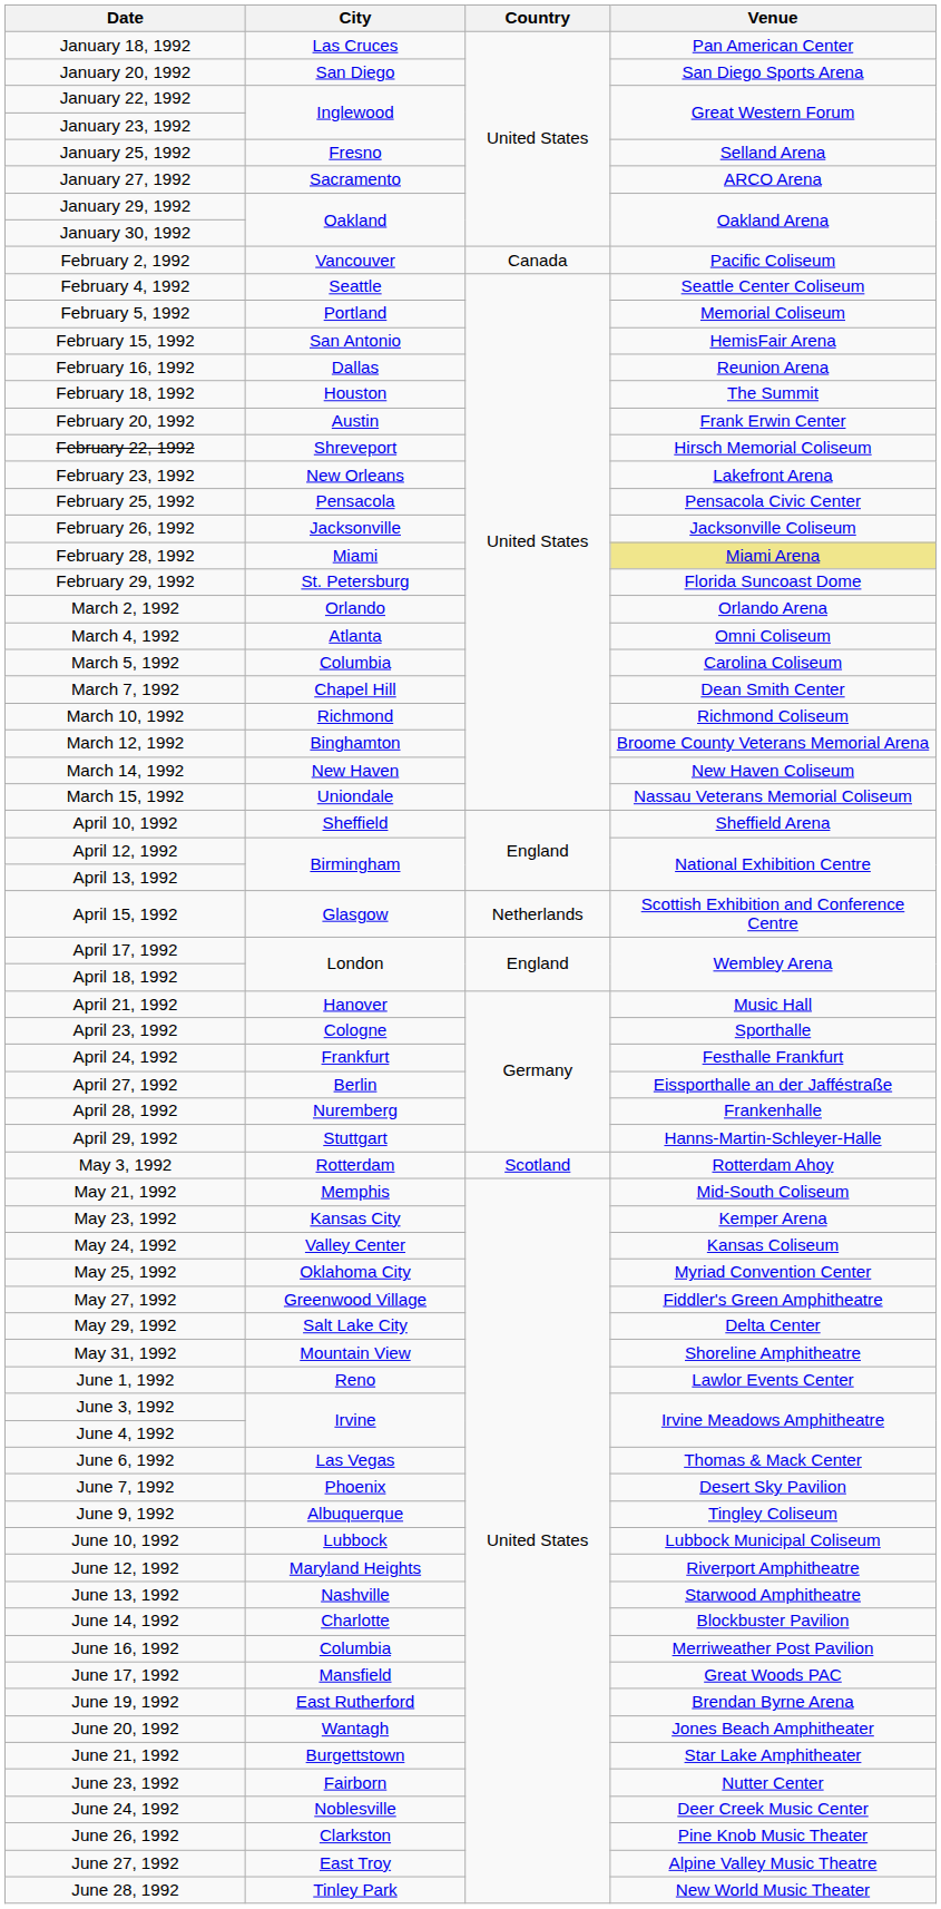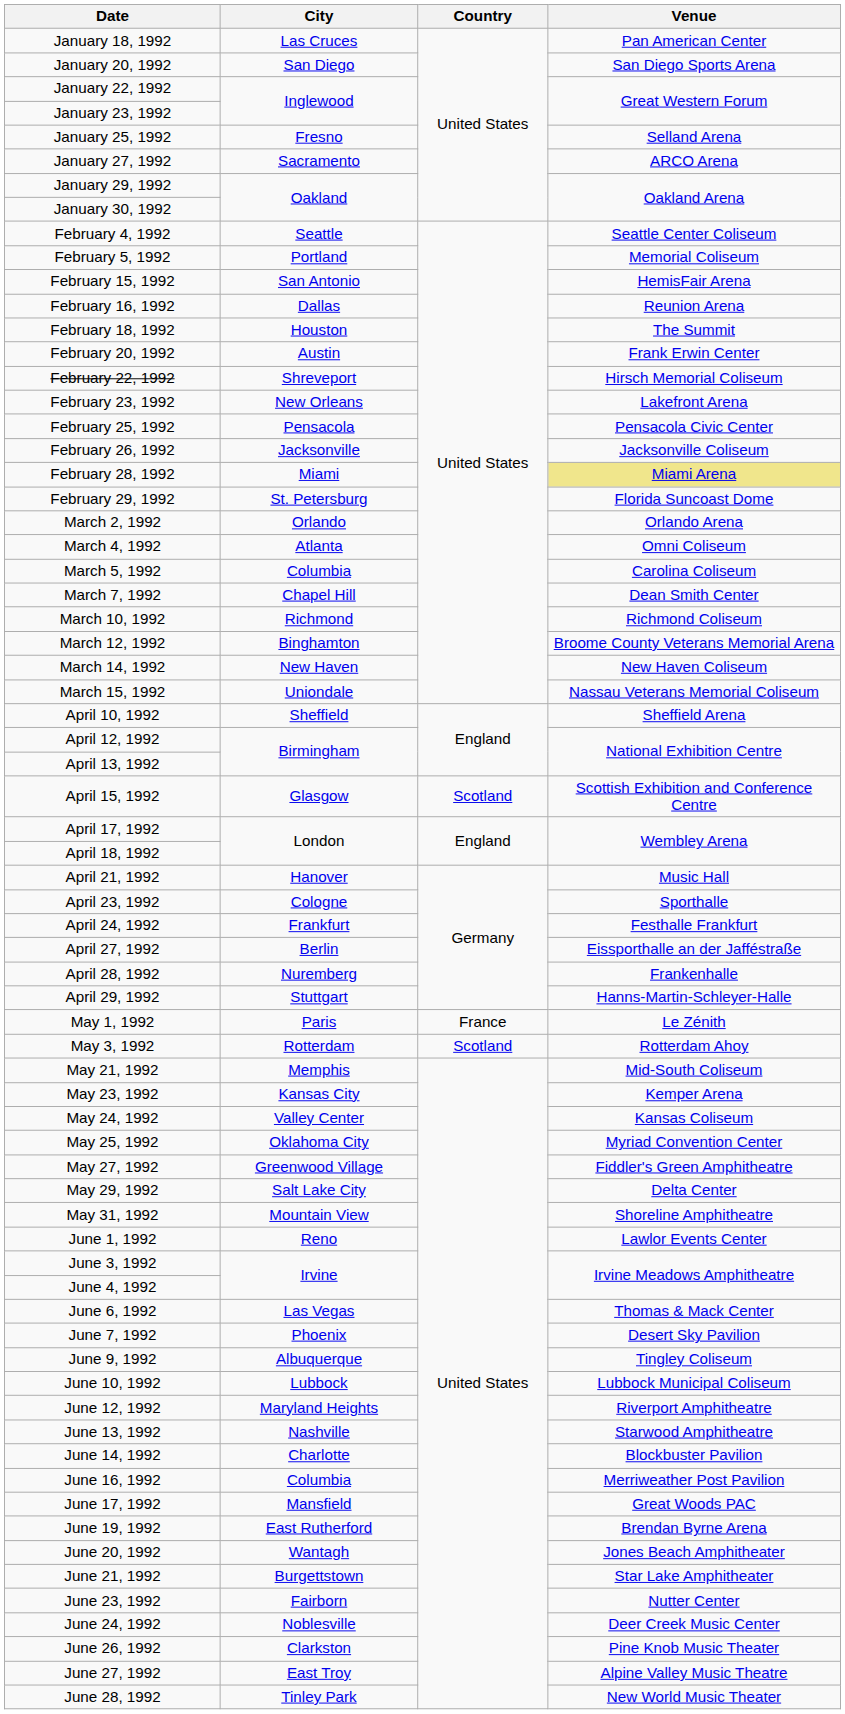- row: February 2, 1992 | Vancouver | Canada | Pacific Coliseum
April 15, 1992 | Country: Netherlands -> Scotland
+ row: May 1, 1992 | Paris | France | Le Zénith
